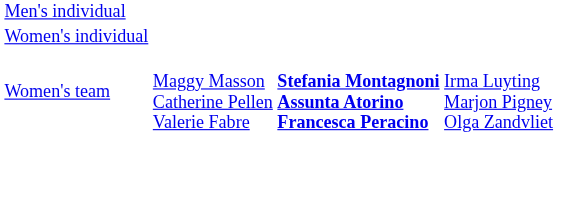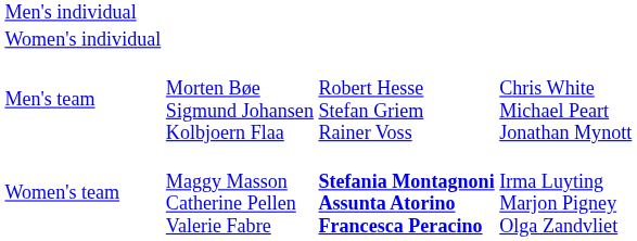+ row: Men's team | Morten Bøe Sigmund Johansen Kolbjoern Flaa | Robert Hesse Stefan Griem Rainer Voss | Chris White Michael Peart Jonathan Mynott
